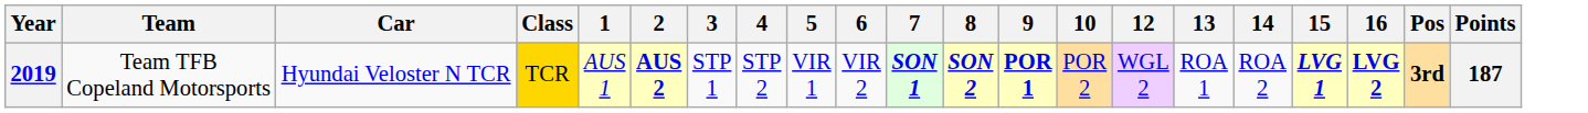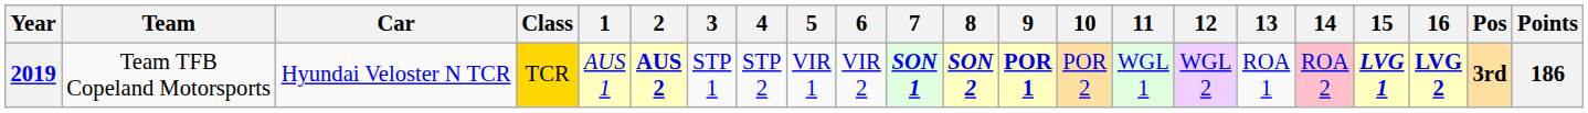+ column: 11 | WGL 1
2019 | 14: no background -> pink background
2019 | Points: 187 -> 186
